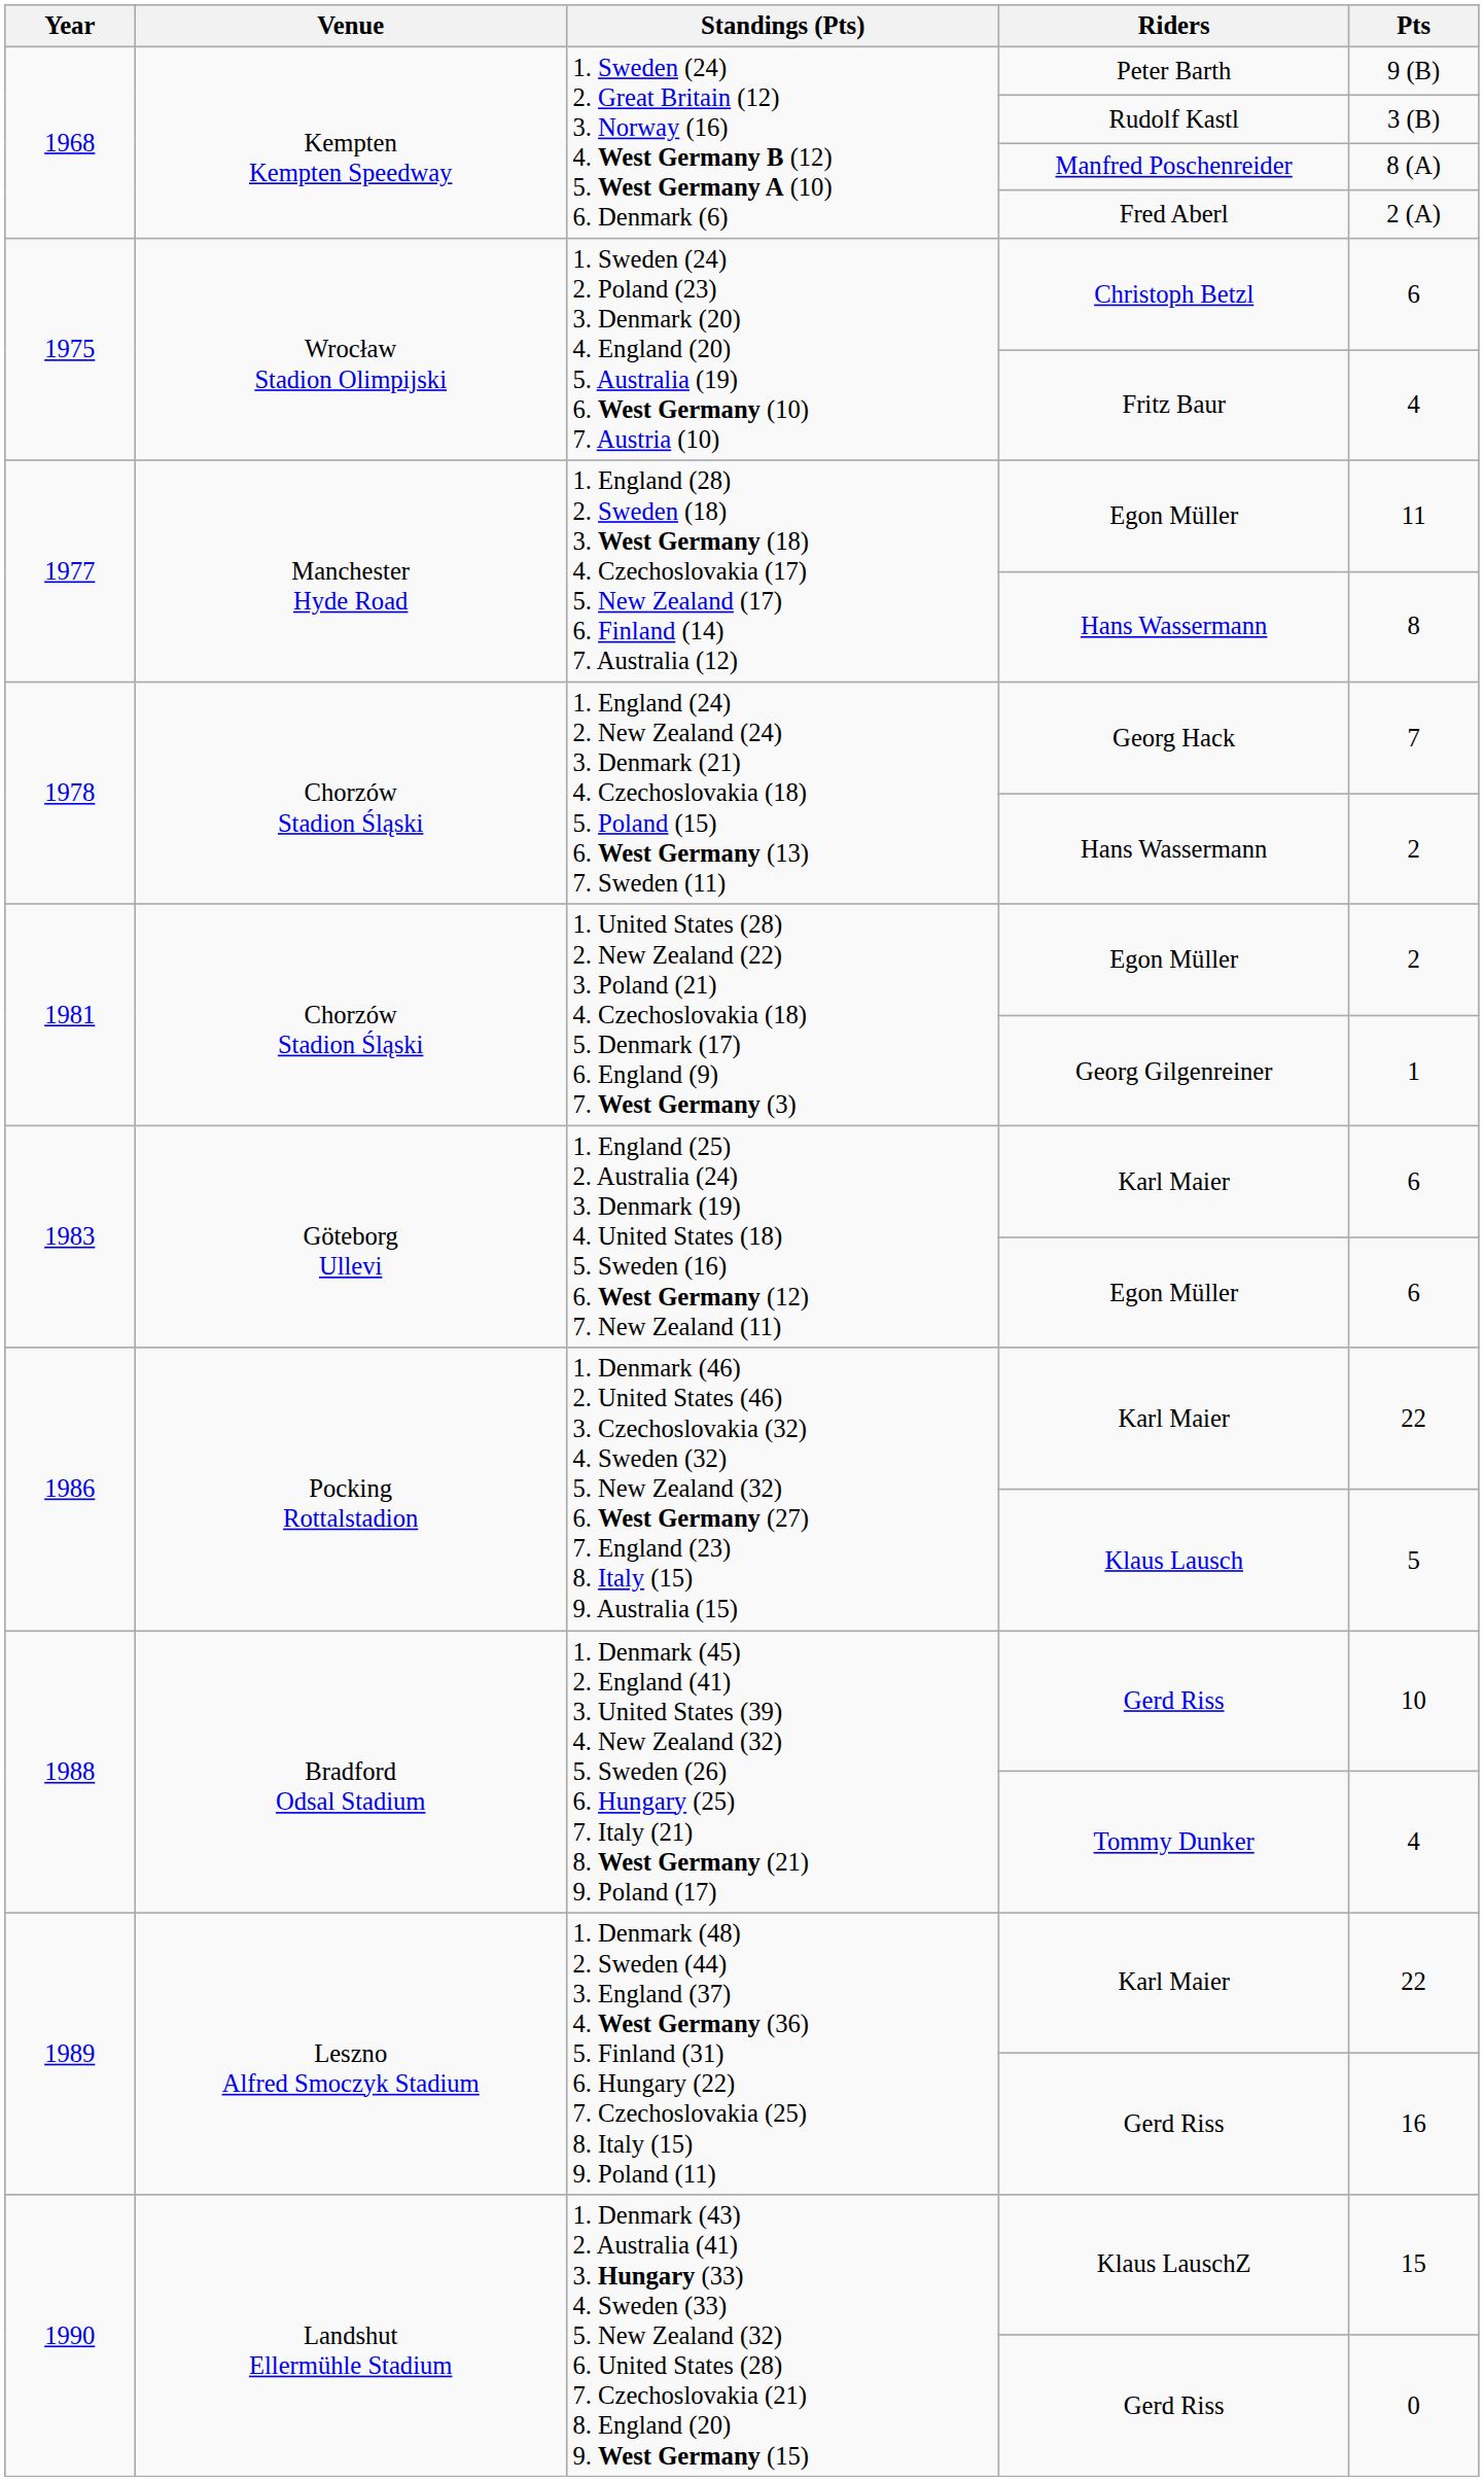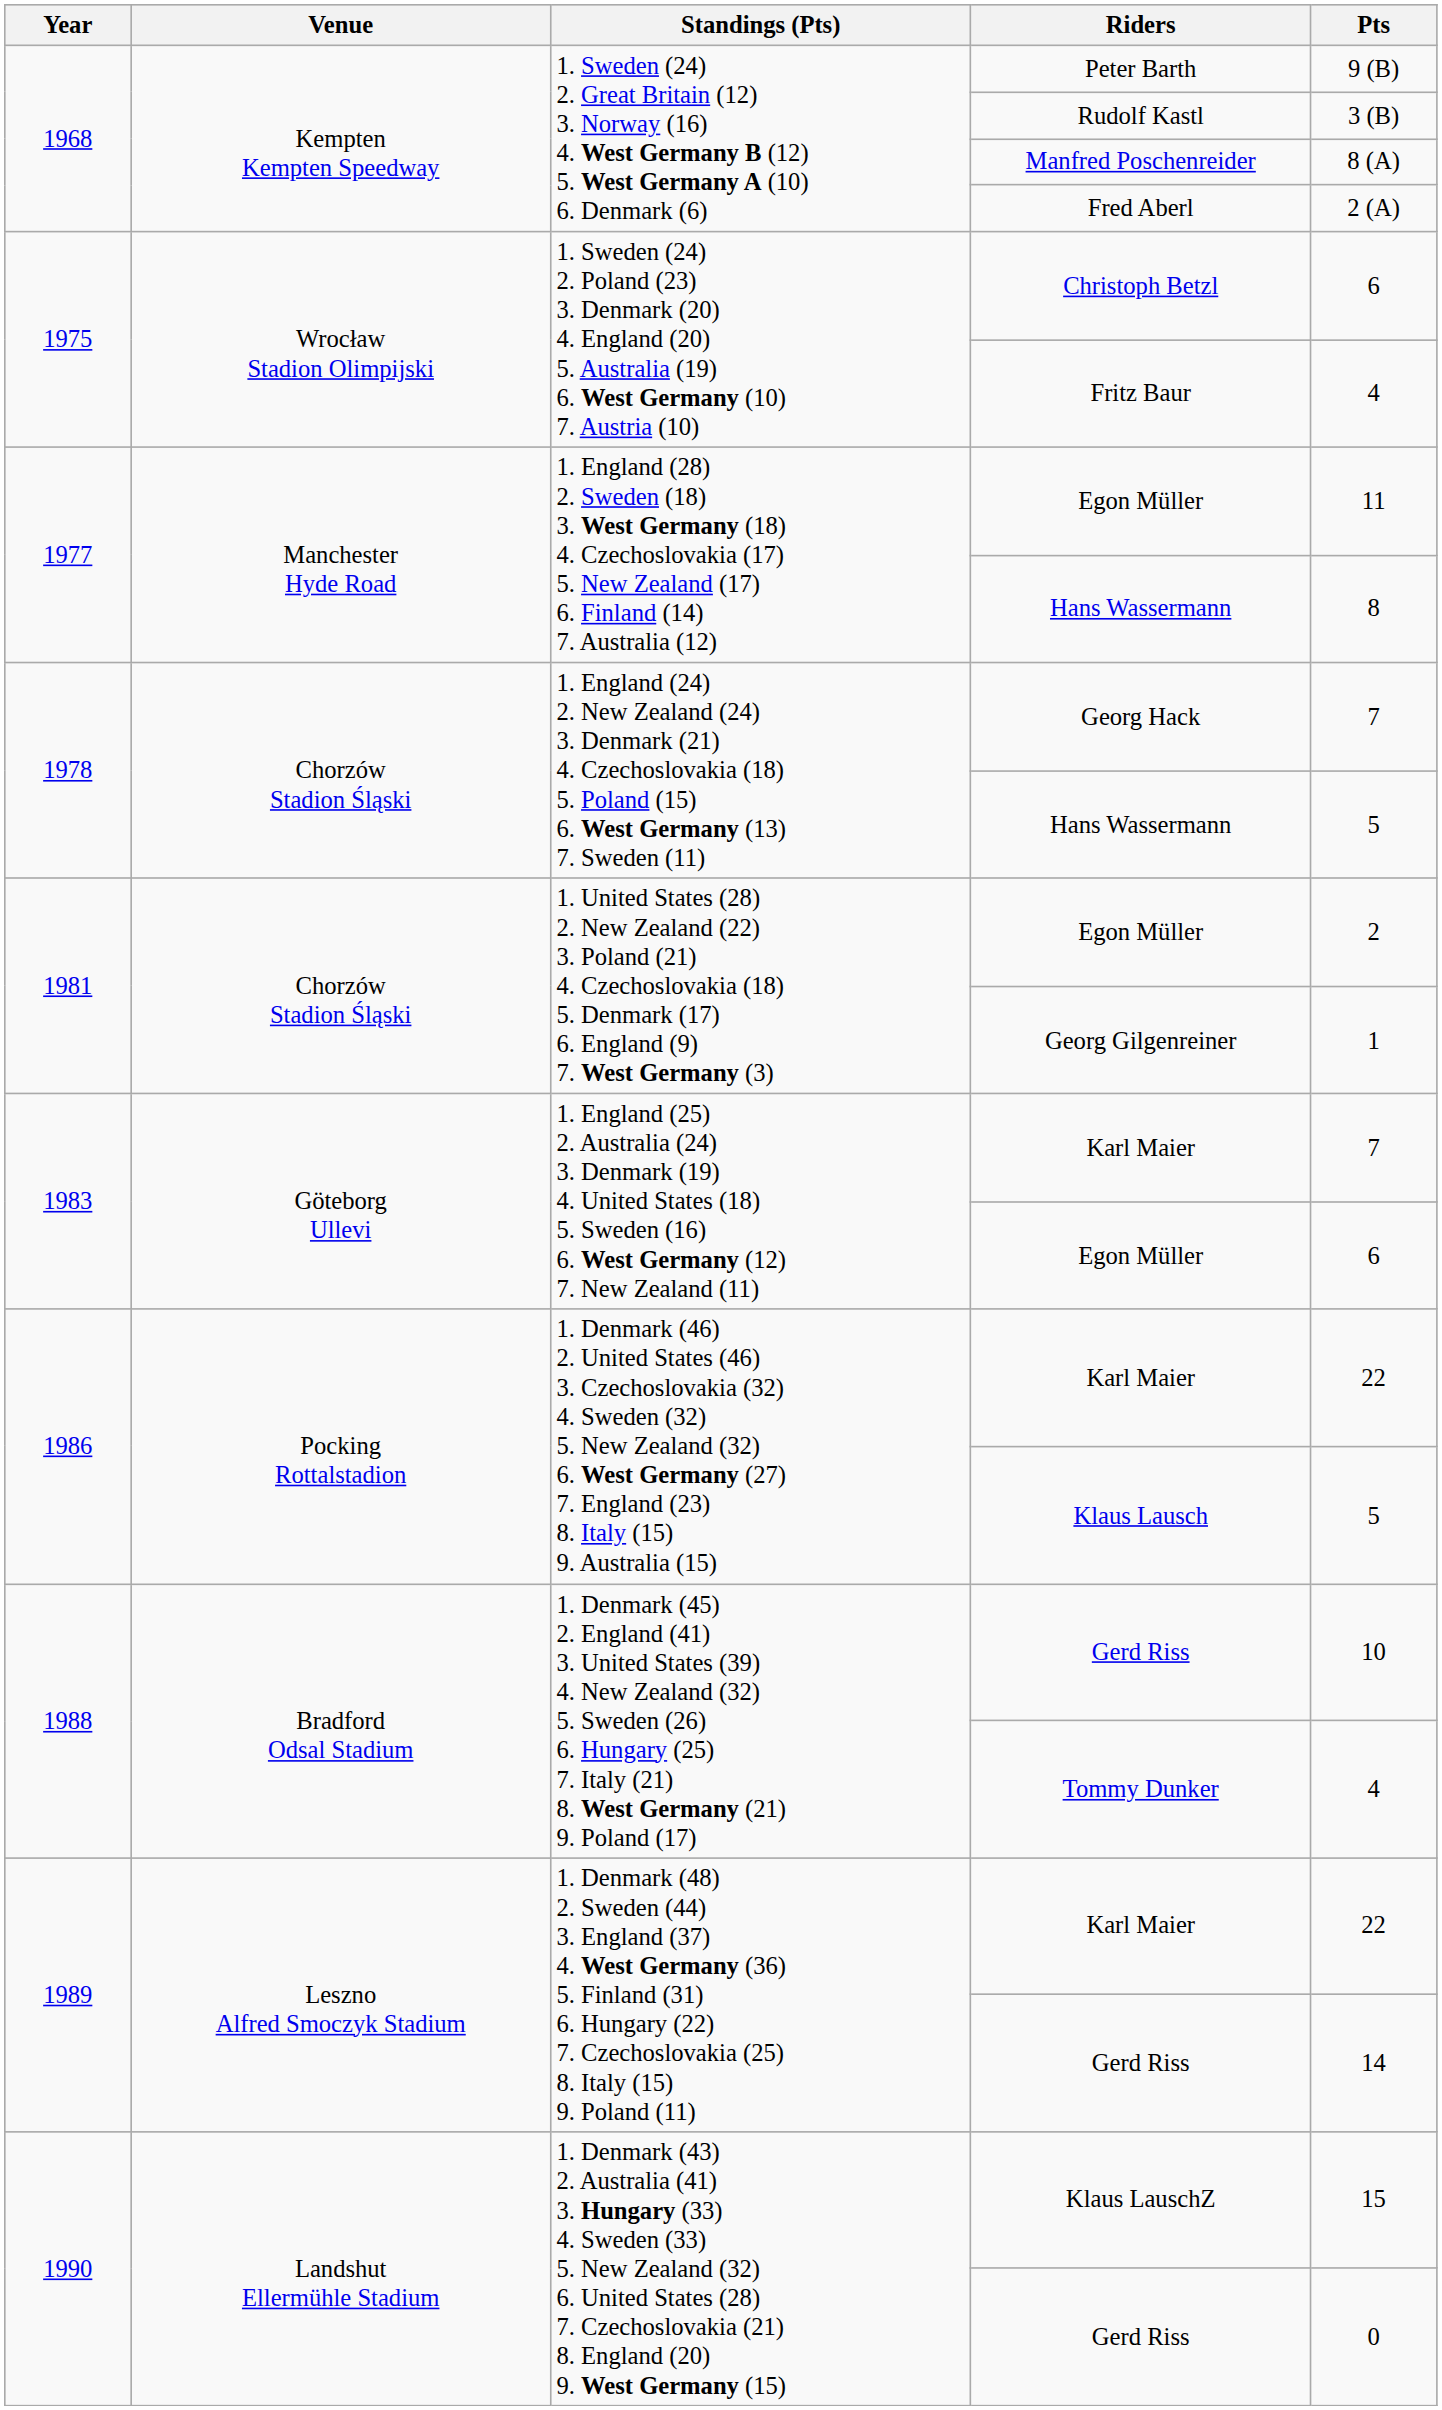1978 / Hans Wassermann | Pts: 2 -> 5
1983 / Karl Maier | Pts: 6 -> 7
1989 / Gerd Riss | Pts: 16 -> 14
